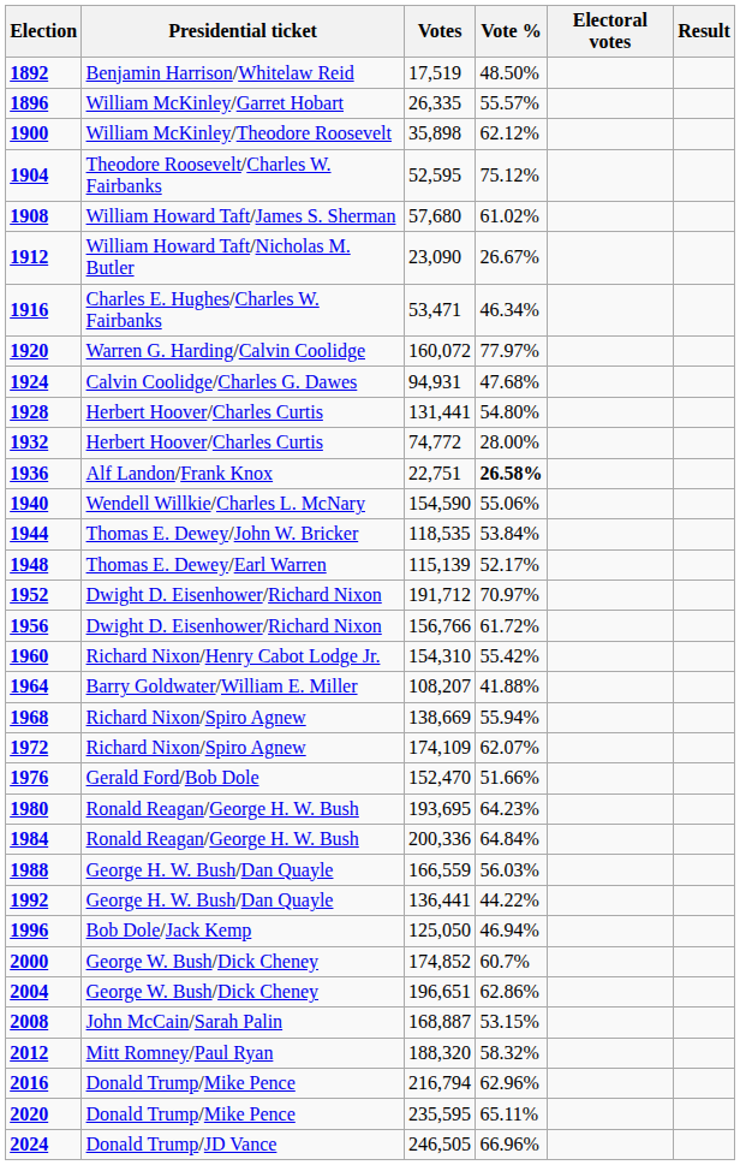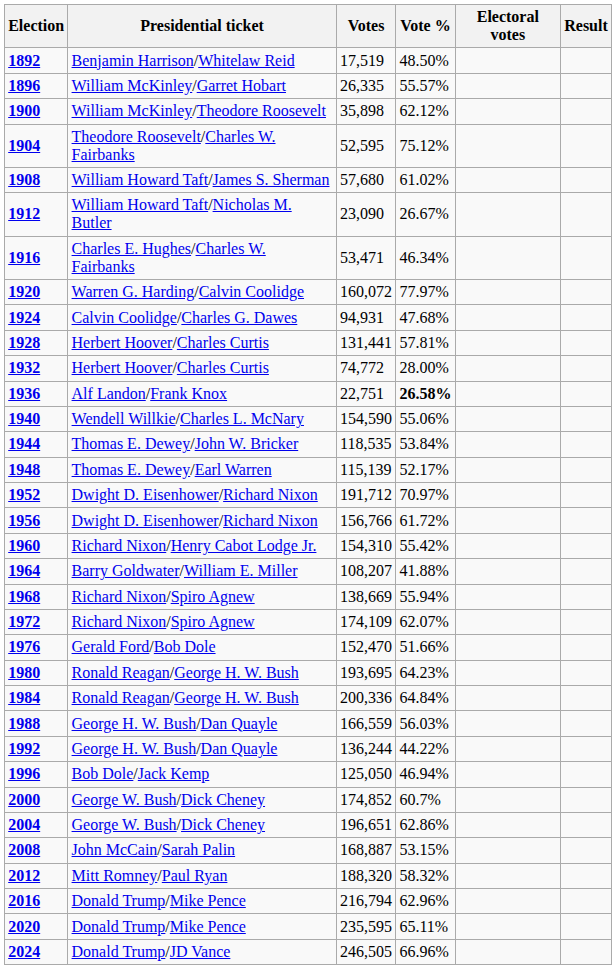1928 | Vote %: 54.80% -> 57.81%
1992 | Votes: 136,441 -> 136,244
